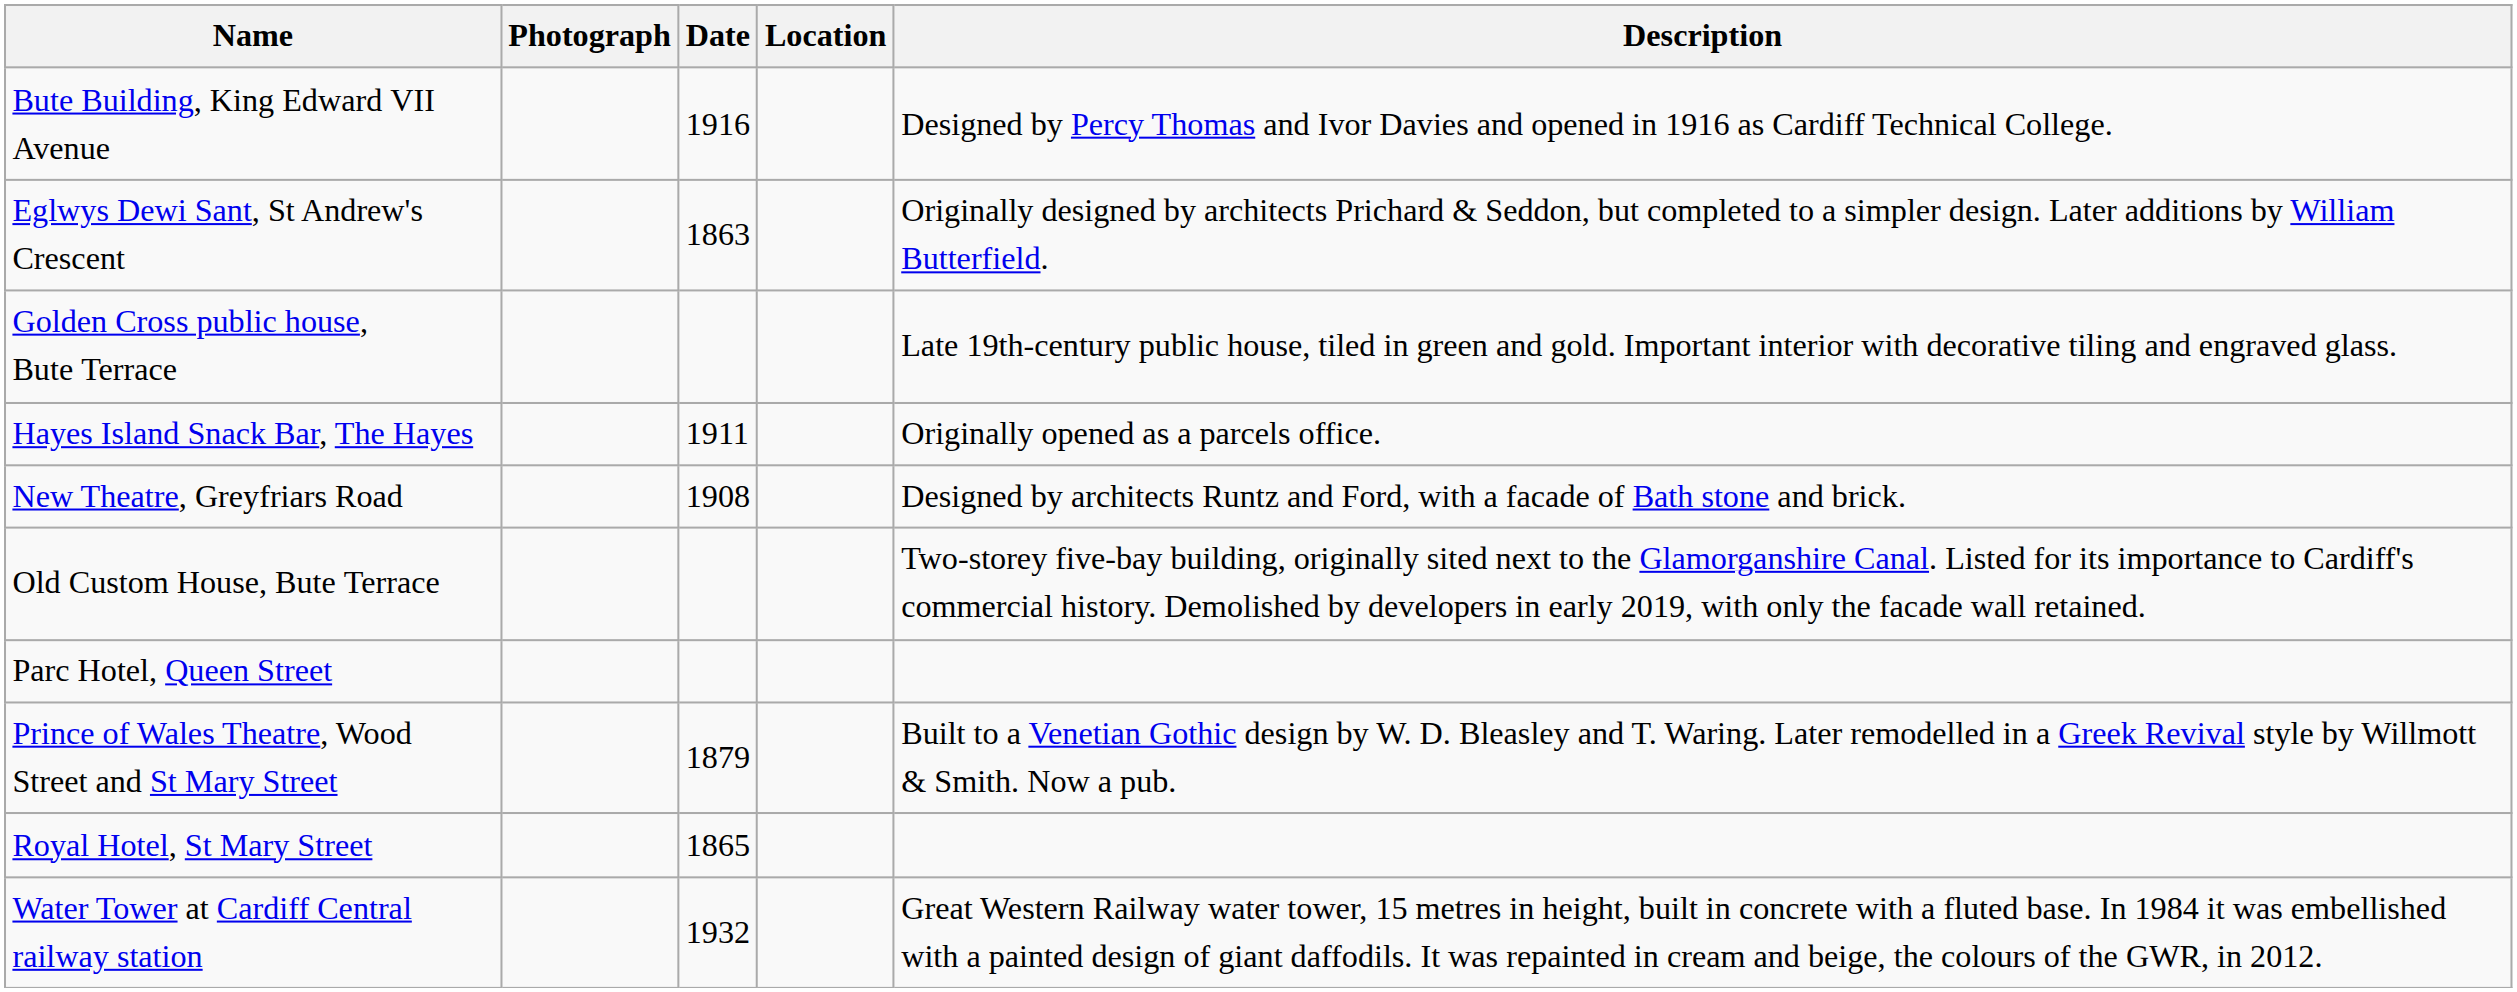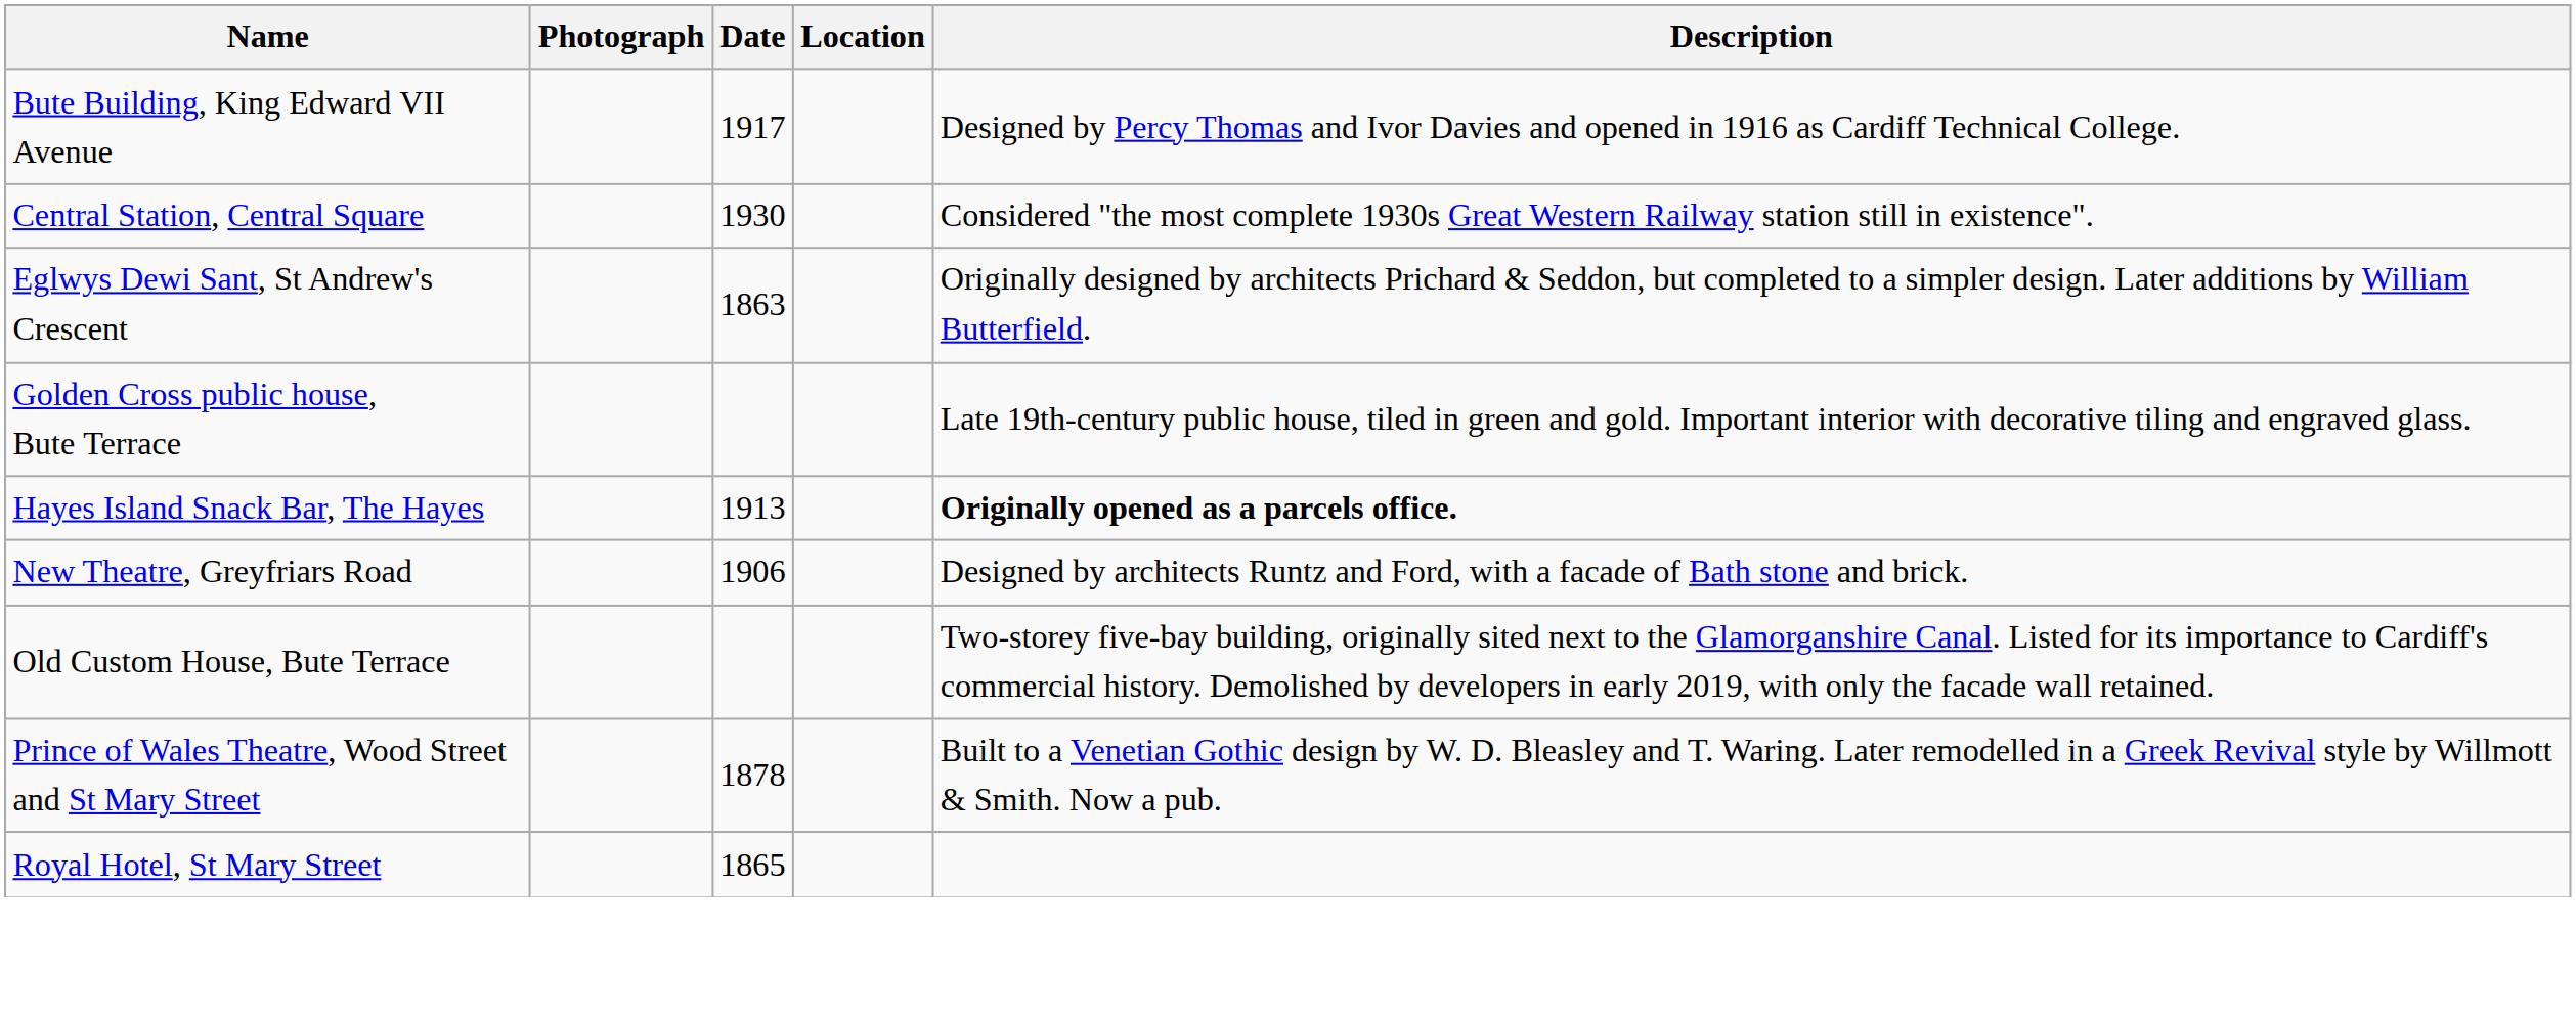Bute Building, King Edward VII Avenue | Date: 1916 -> 1917
+ row: Central Station, Central Square | 1930 | Considered "the most complete 1930s Great Western Railway station still in existence".
Hayes Island Snack Bar, The Hayes | Date: 1911 -> 1913
Hayes Island Snack Bar, The Hayes | Description: normal -> bold
New Theatre, Greyfriars Road | Date: 1908 -> 1906
- row: Parc Hotel, Queen Street
Prince of Wales Theatre, Wood Street and St Mary Street | Date: 1879 -> 1878
- row: Water Tower at Cardiff Central railway station | 1932 | Great Western Railway water tower, 15 metres in height, built in concrete with a fluted base. In 1984 it was embellished with a painted design of giant daffodils. It was repainted in cream and beige, the colours of the GWR, in 2012.
